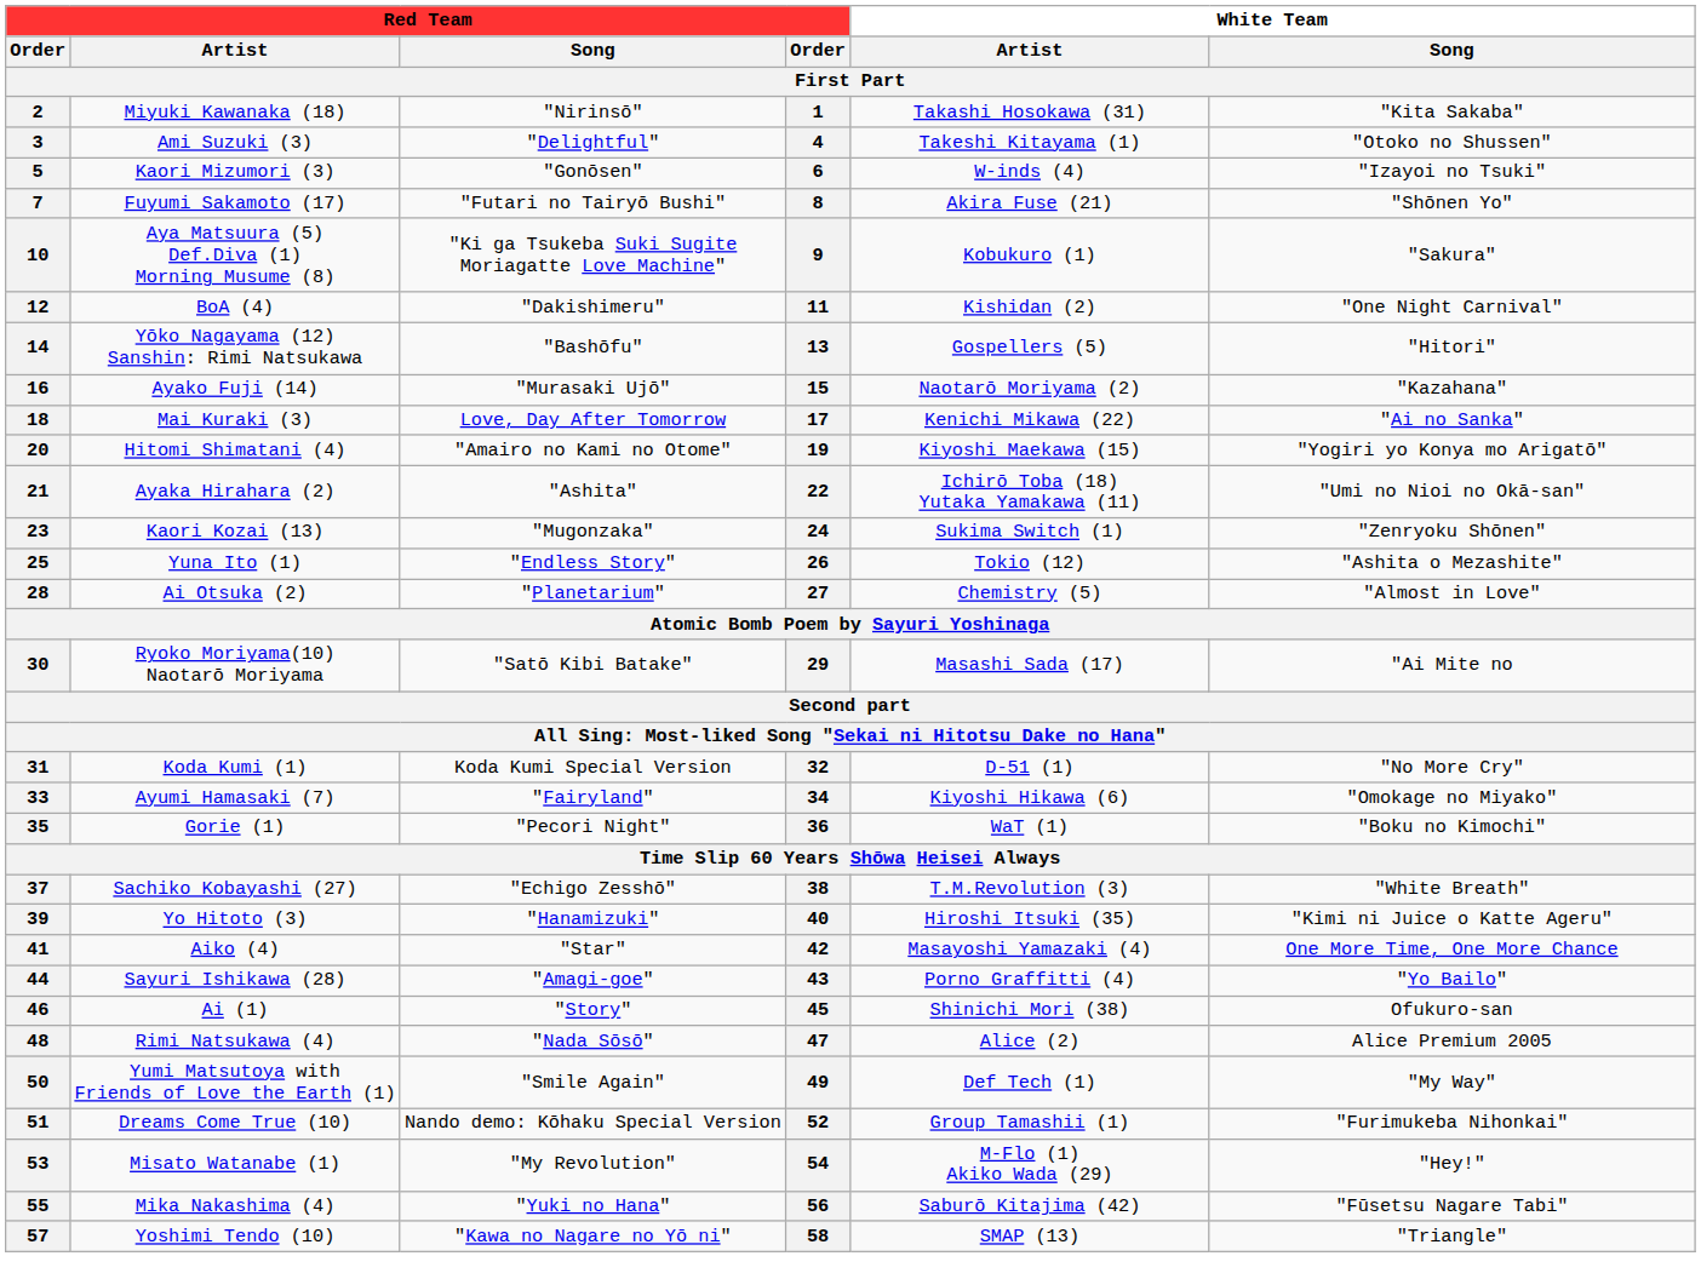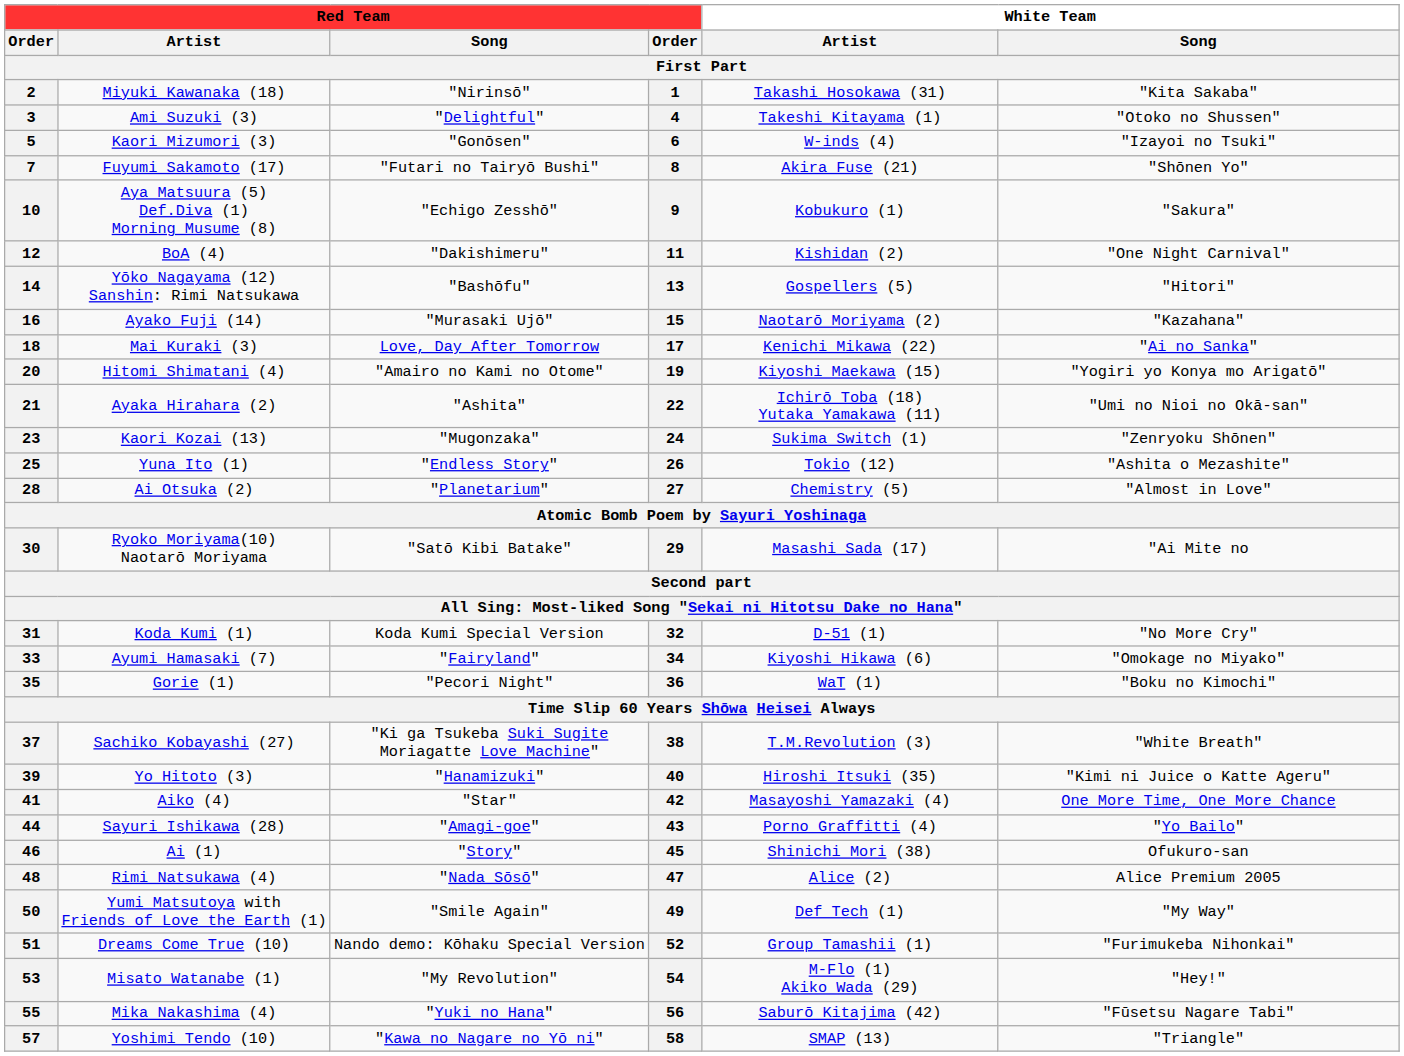10 | Red Team / Song / First Part: "Ki ga Tsukeba Suki Sugite Moriagatte Love Machine" -> "Echigo Zesshō"
37 | Red Team / Song / First Part: "Echigo Zesshō" -> "Ki ga Tsukeba Suki Sugite Moriagatte Love Machine"
